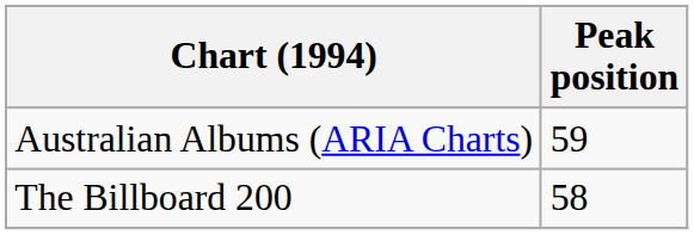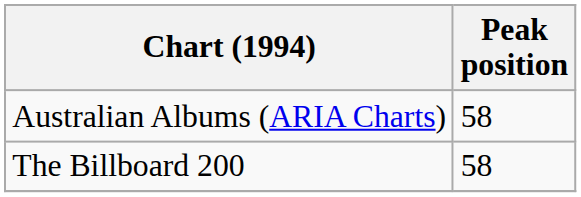Australian Albums (ARIA Charts) | Peak position: 59 -> 58
